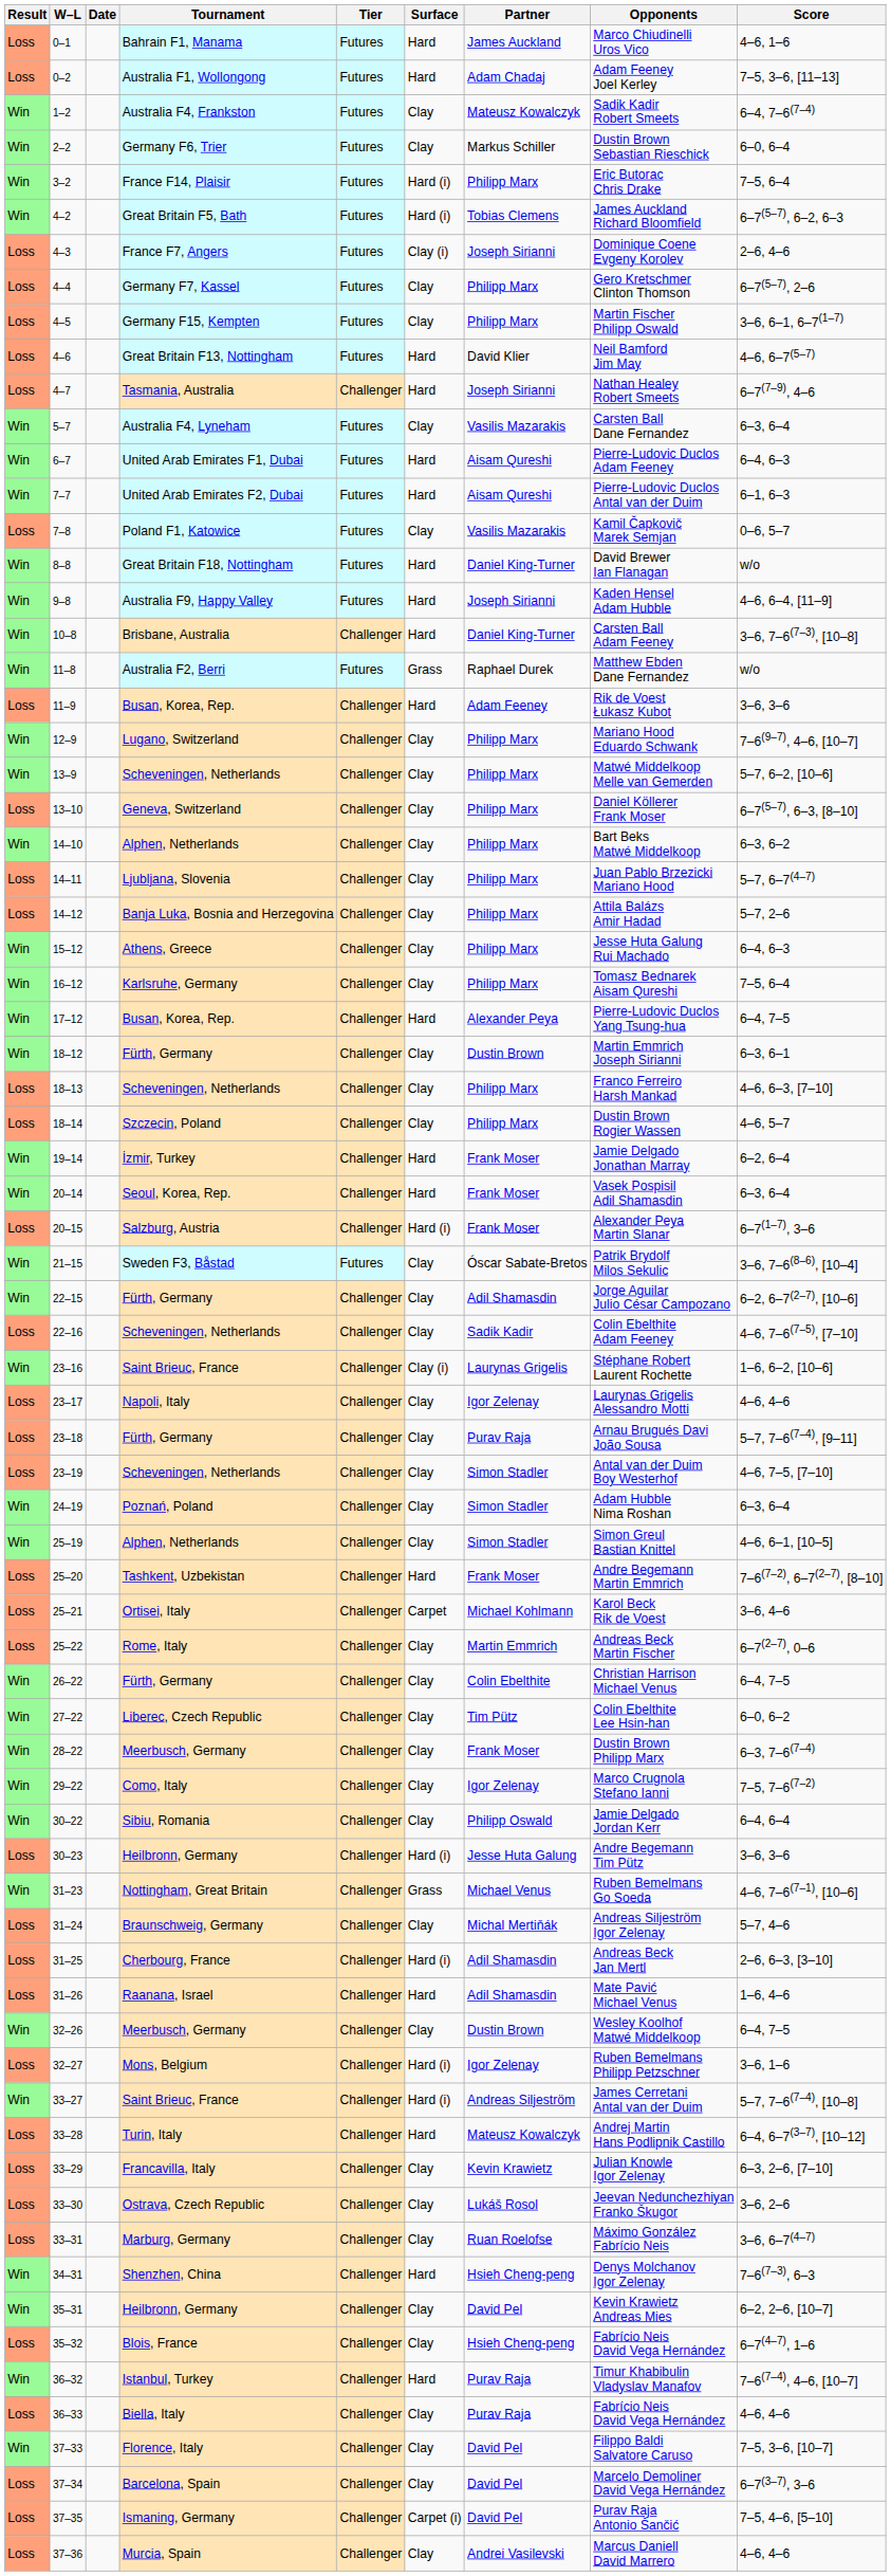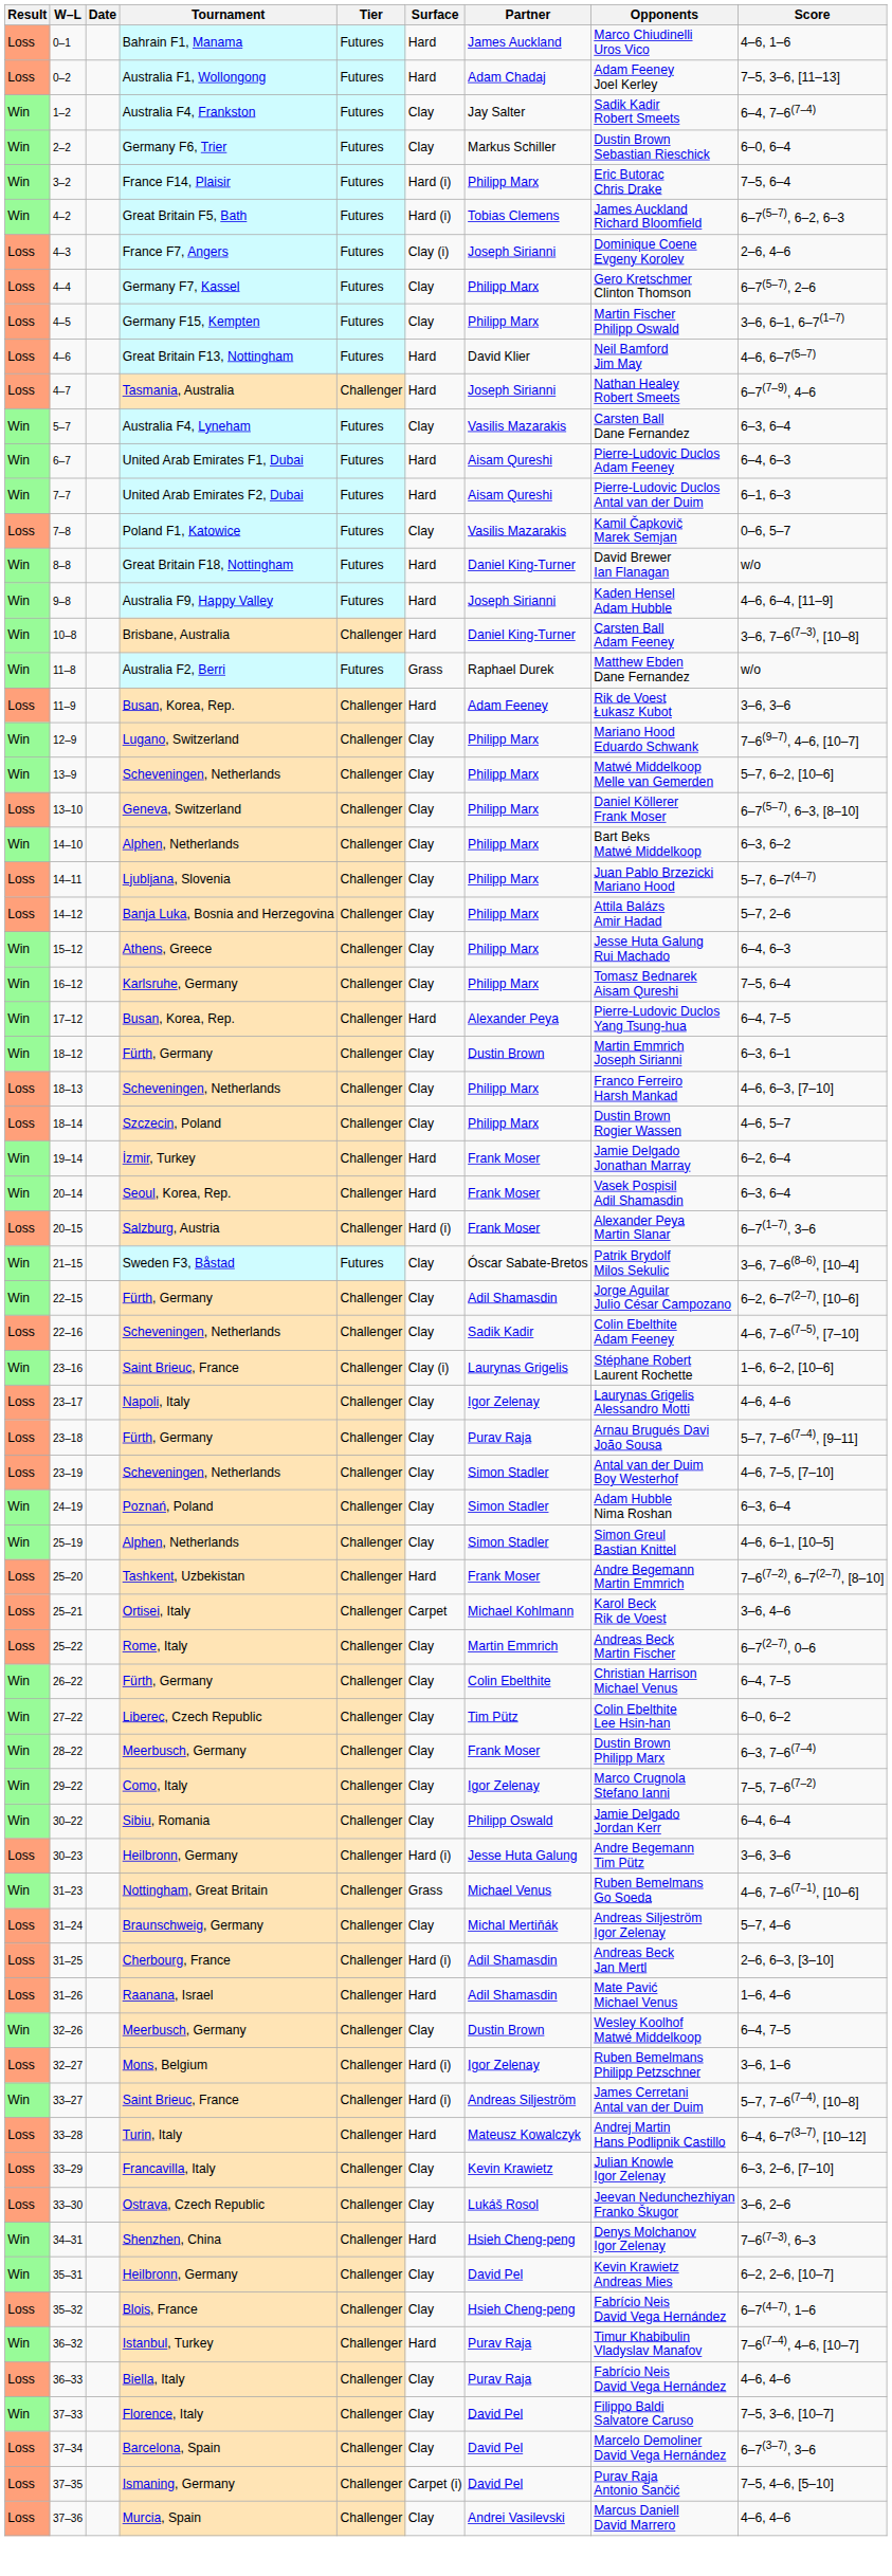1–2 | Partner: Mateusz Kowalczyk -> Jay Salter
- row: Loss | 33–31 | Marburg, Germany | Challenger | Clay | Ruan Roelofse | Máximo González Fabrício Neis | 3–6, 6–7(4–7)
